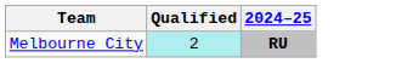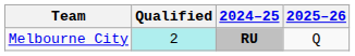+ column: 2025–26 | Q
